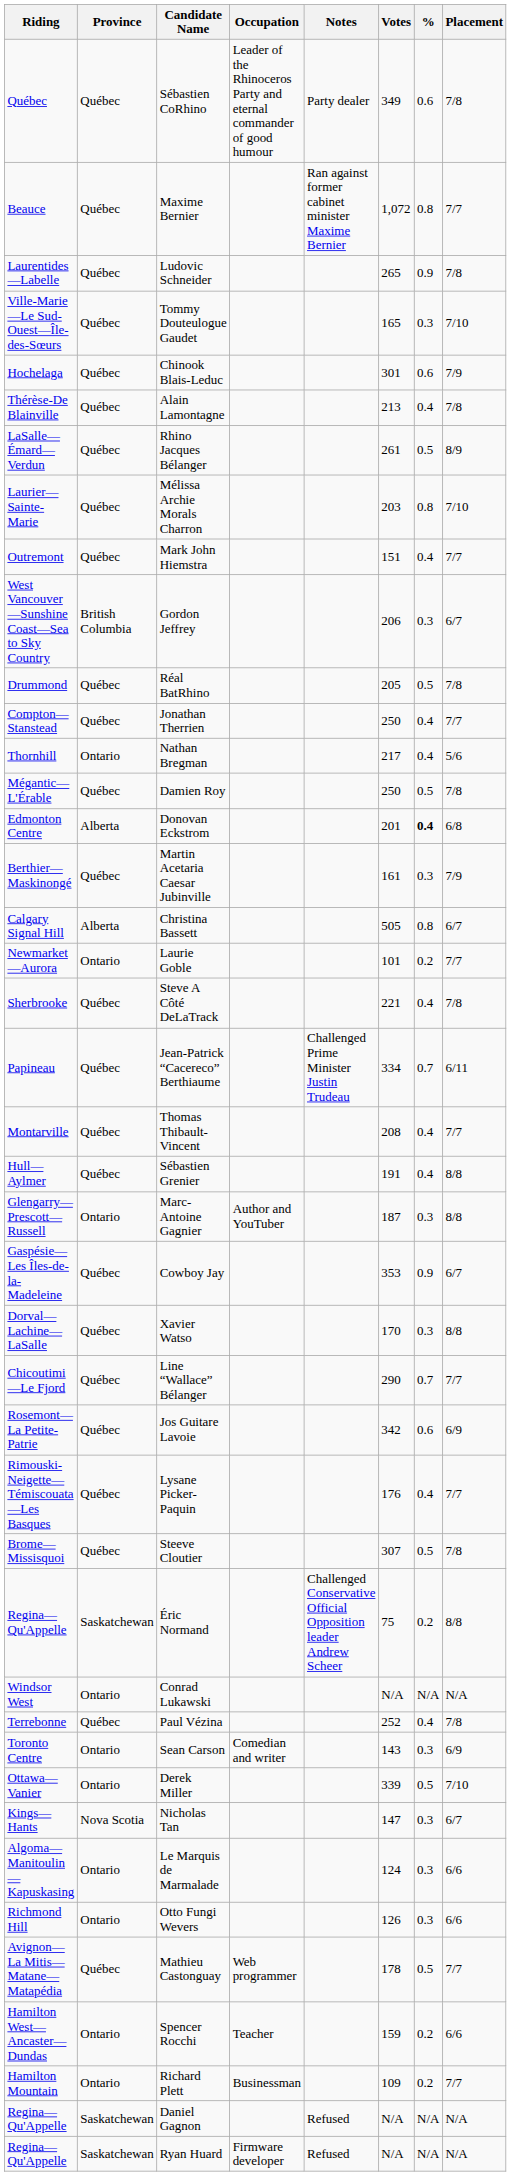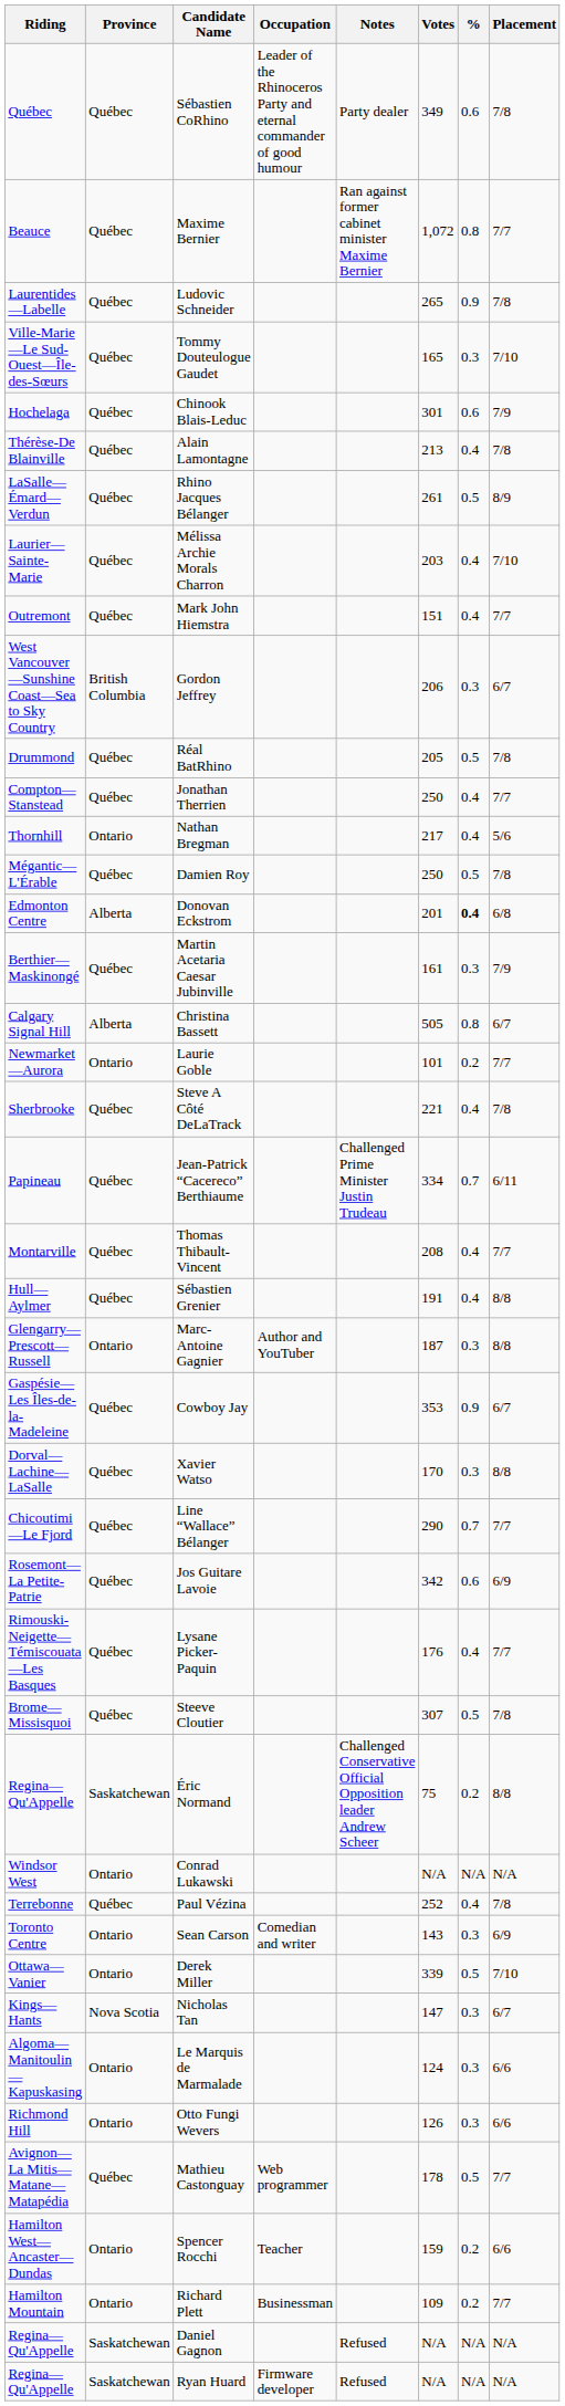Mélissa Archie Morals Charron | %: 0.8 -> 0.4
